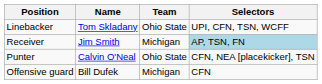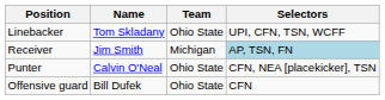Offensive guard | Team: Michigan -> Ohio State
